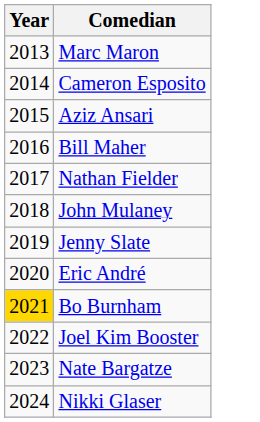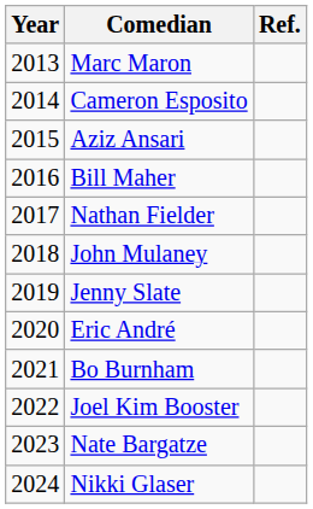+ column: Ref.
Bo Burnham | Year: gold background -> no background
